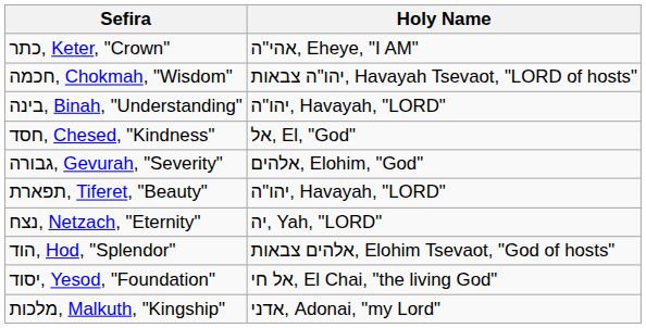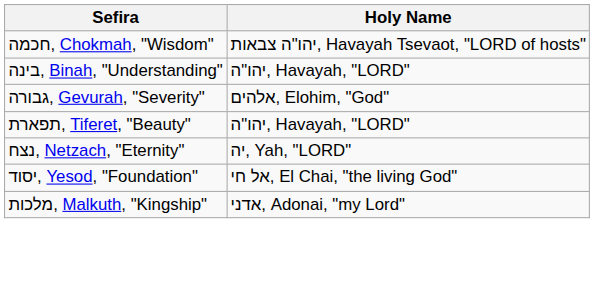- row: כתר, Keter, "Crown" | אהי"ה, Eheye, "I AM"
- row: חסד, Chesed, "Kindness" | אל, El, "God"
- row: הוד, Hod, "Splendor" | אלהים צבאות, Elohim Tsevaot, "God of hosts"
